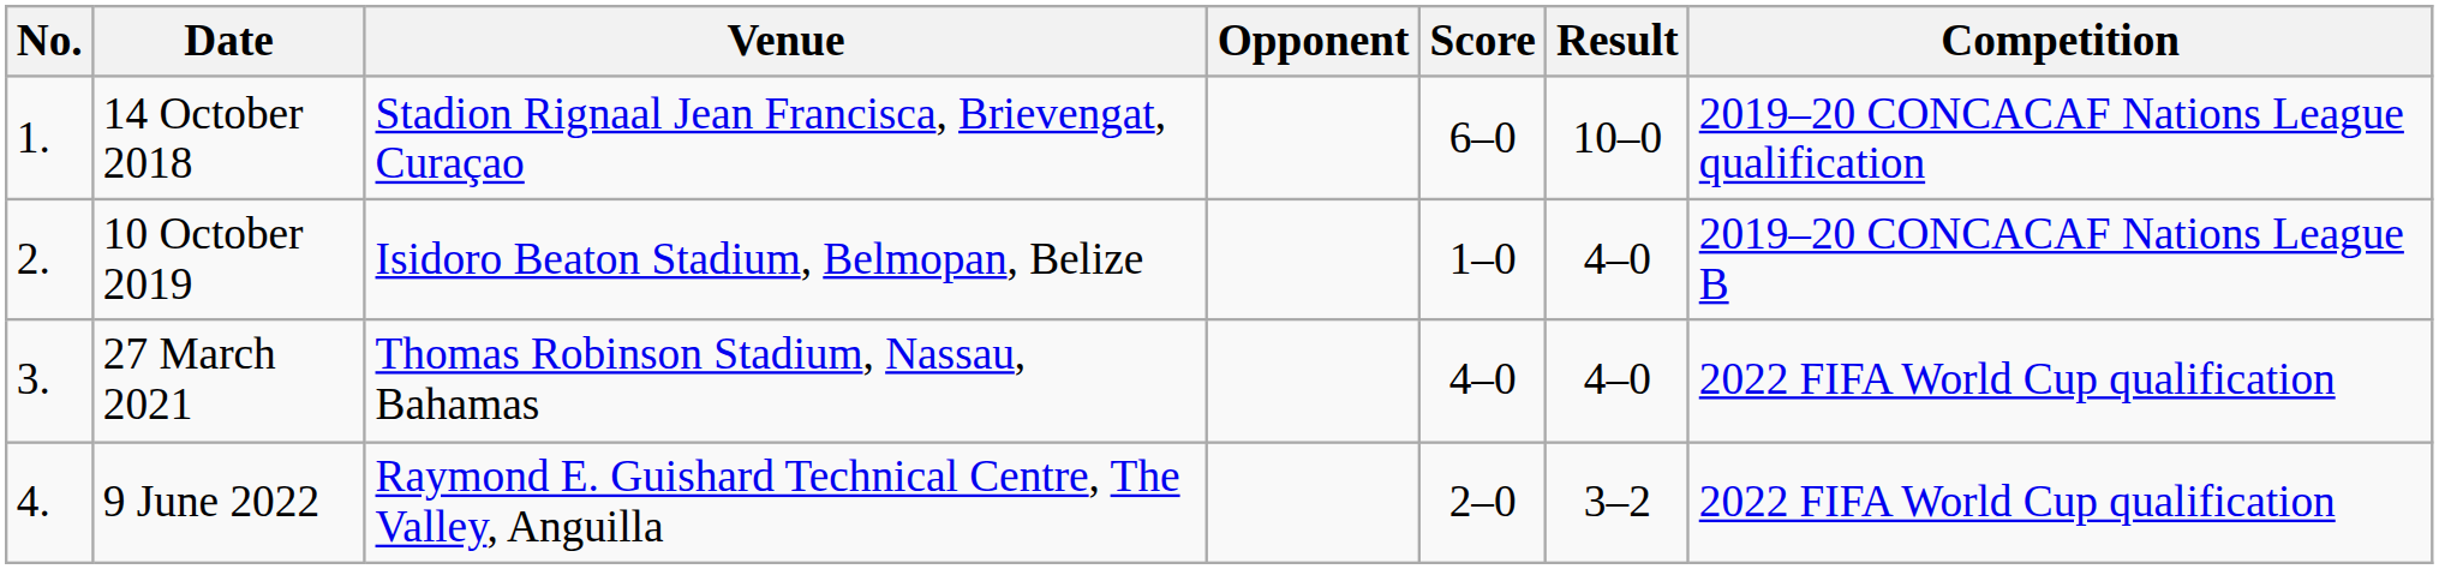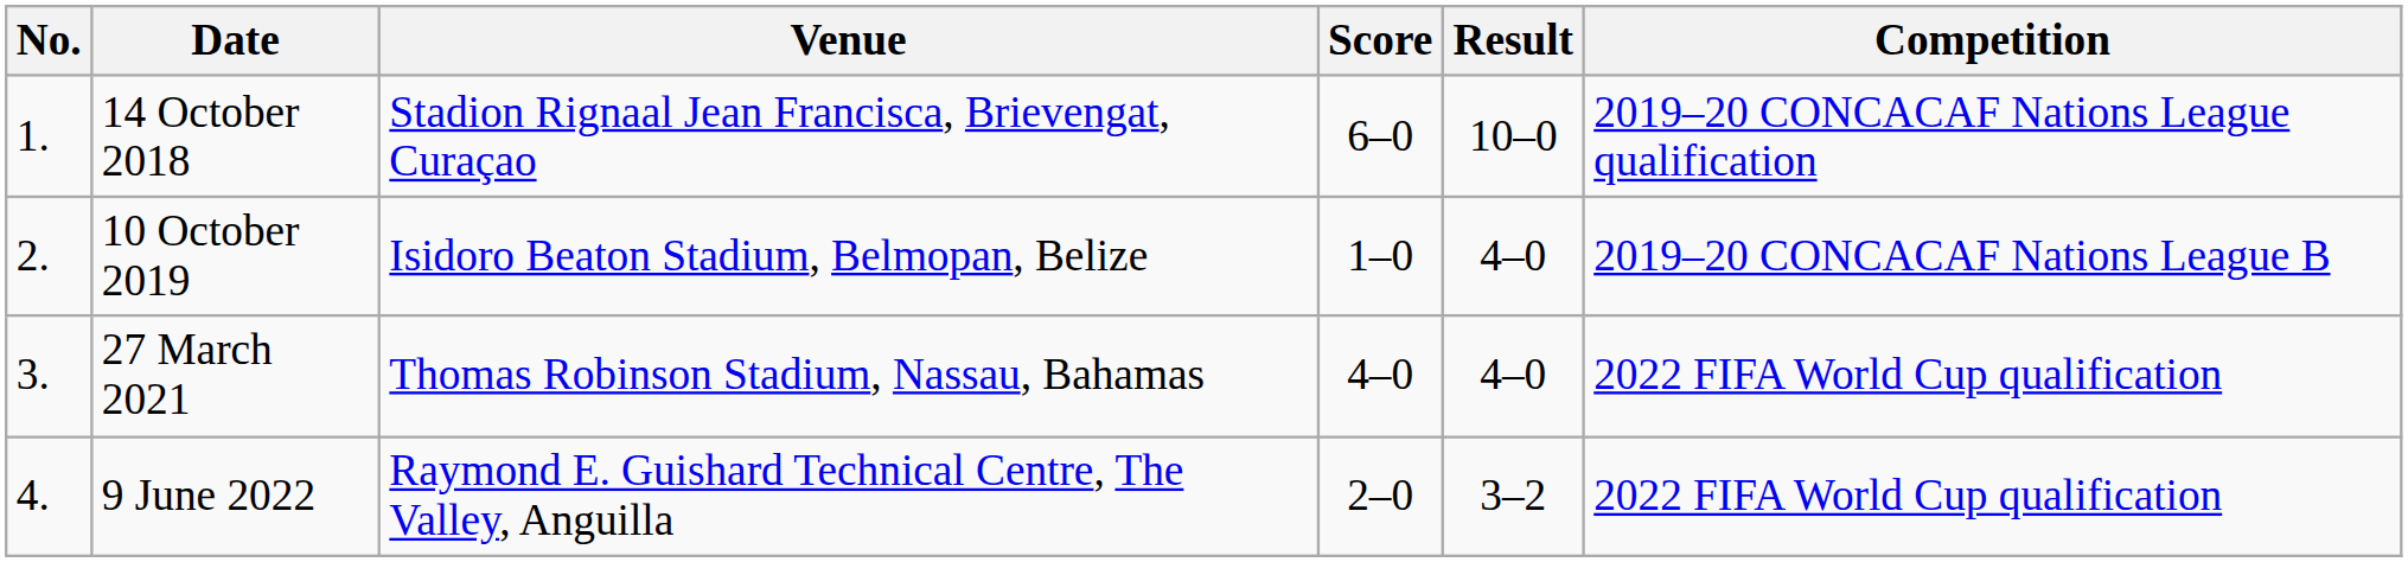- column: Opponent
